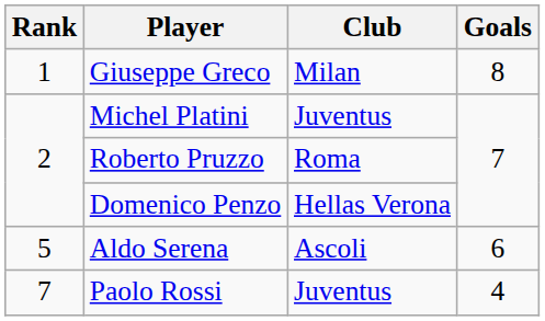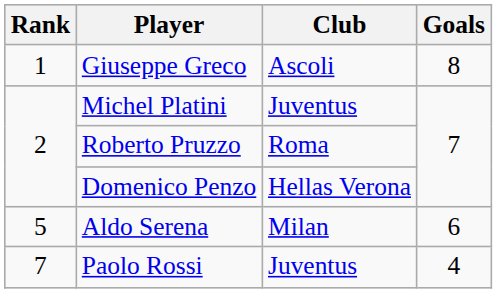Giuseppe Greco | Club: Milan -> Ascoli
Aldo Serena | Club: Ascoli -> Milan
